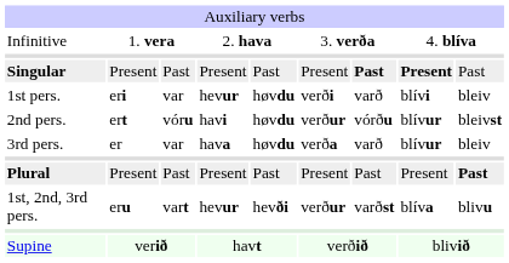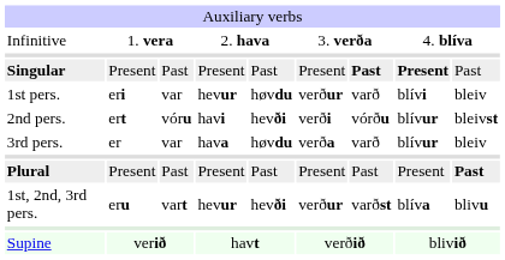1st pers. | column 6: verði -> verður
2nd pers. | column 5: høvdu -> hevði
2nd pers. | column 6: verður -> verði
